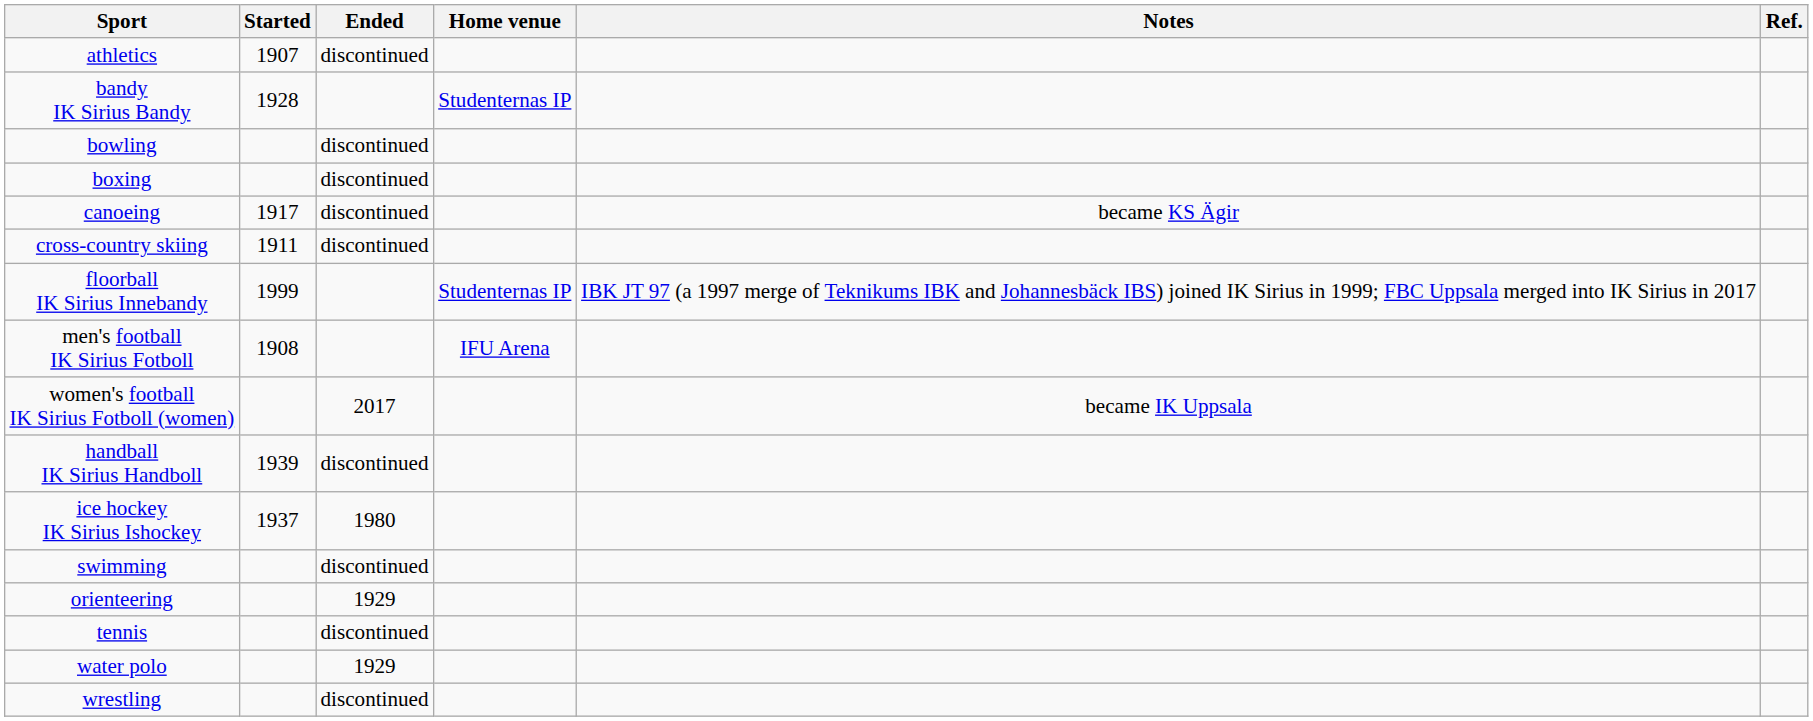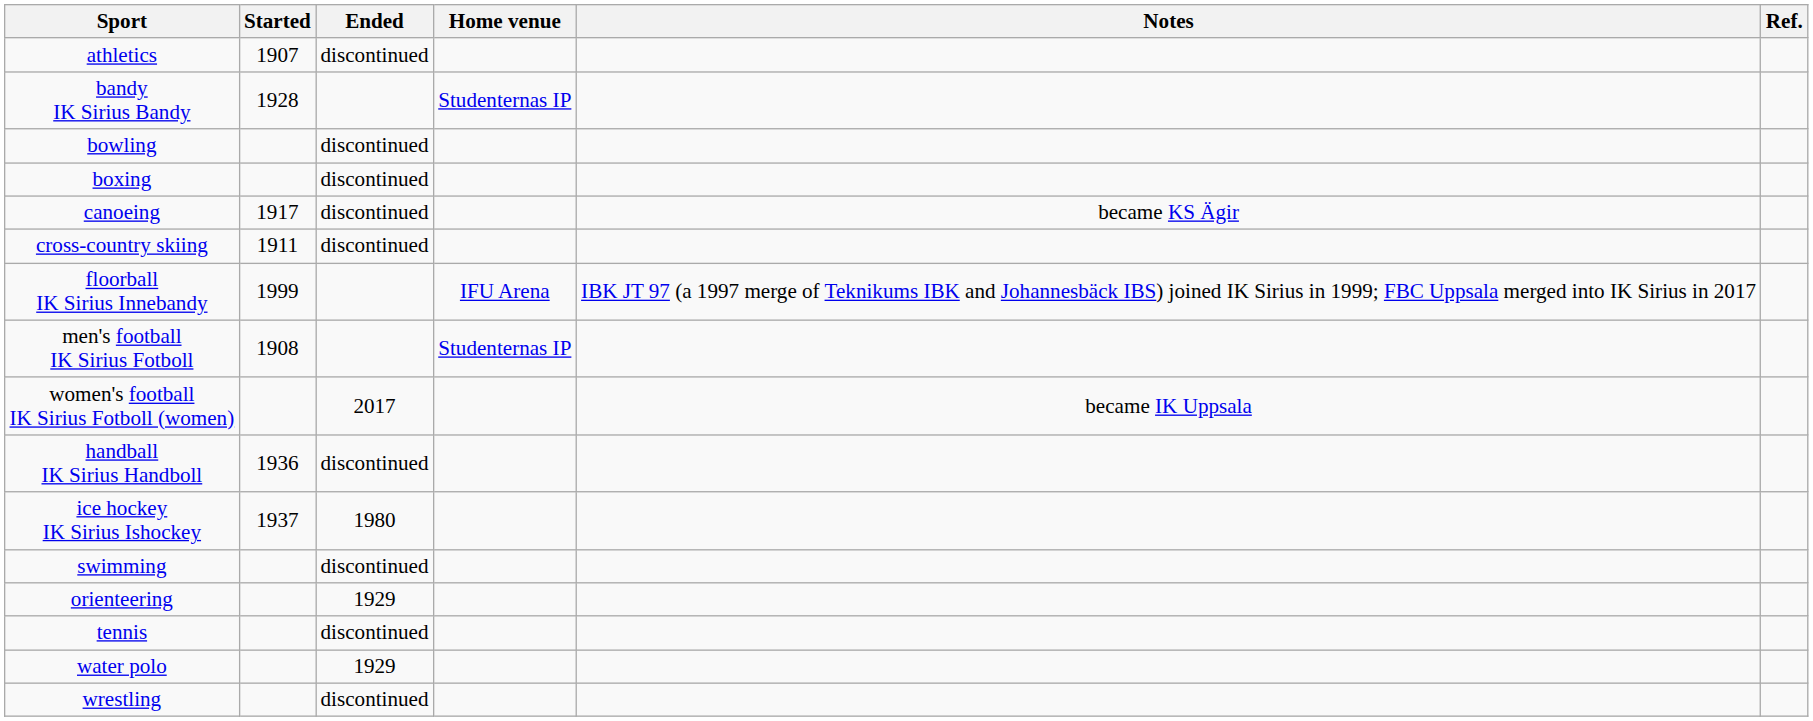floorball IK Sirius Innebandy | Home venue: Studenternas IP -> IFU Arena
men's football IK Sirius Fotboll | Home venue: IFU Arena -> Studenternas IP
handball IK Sirius Handboll | Started: 1939 -> 1936
